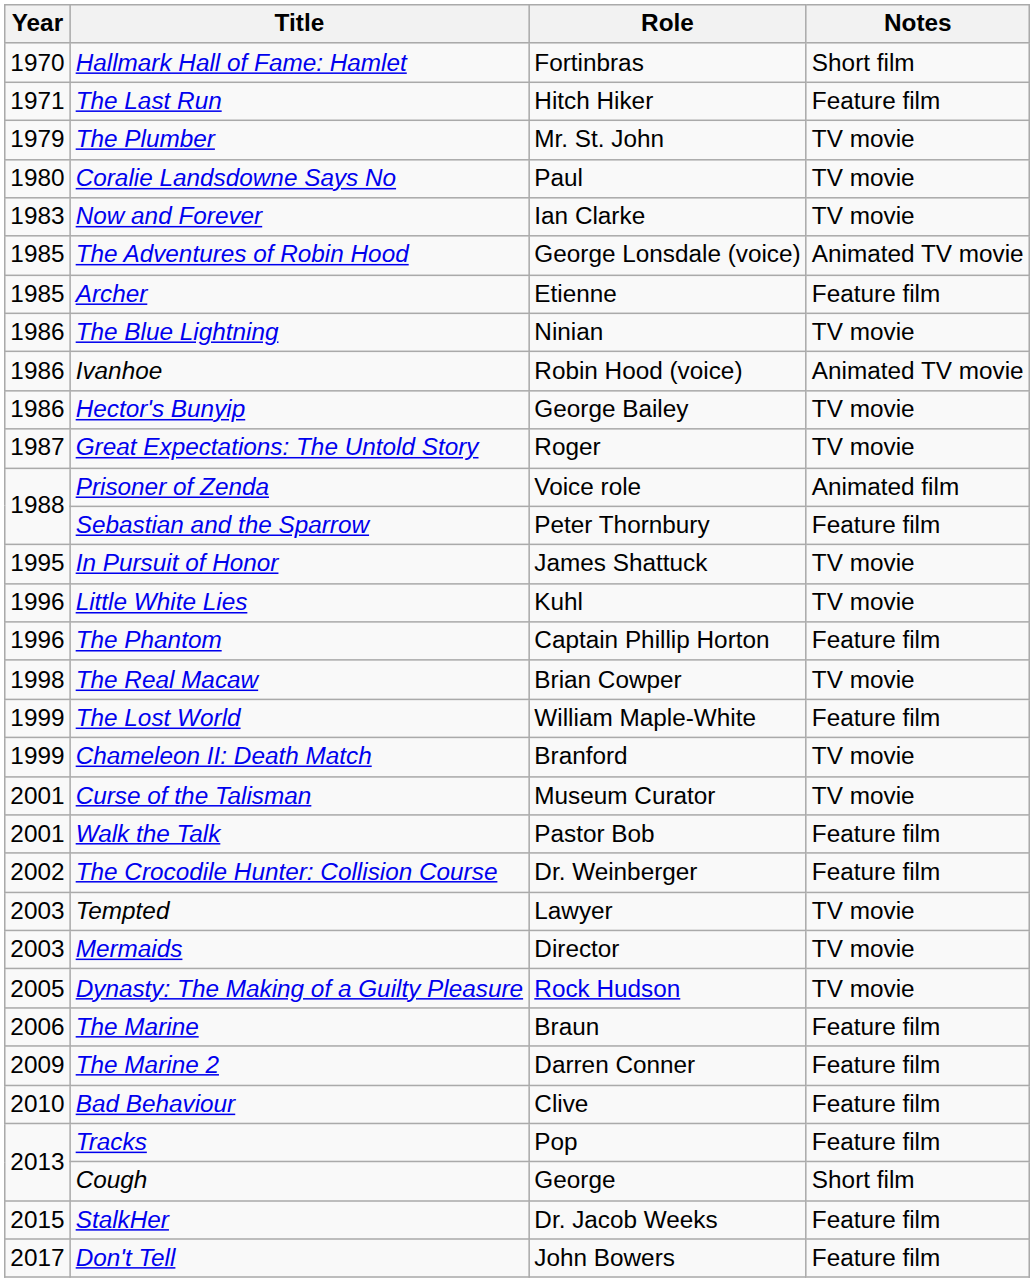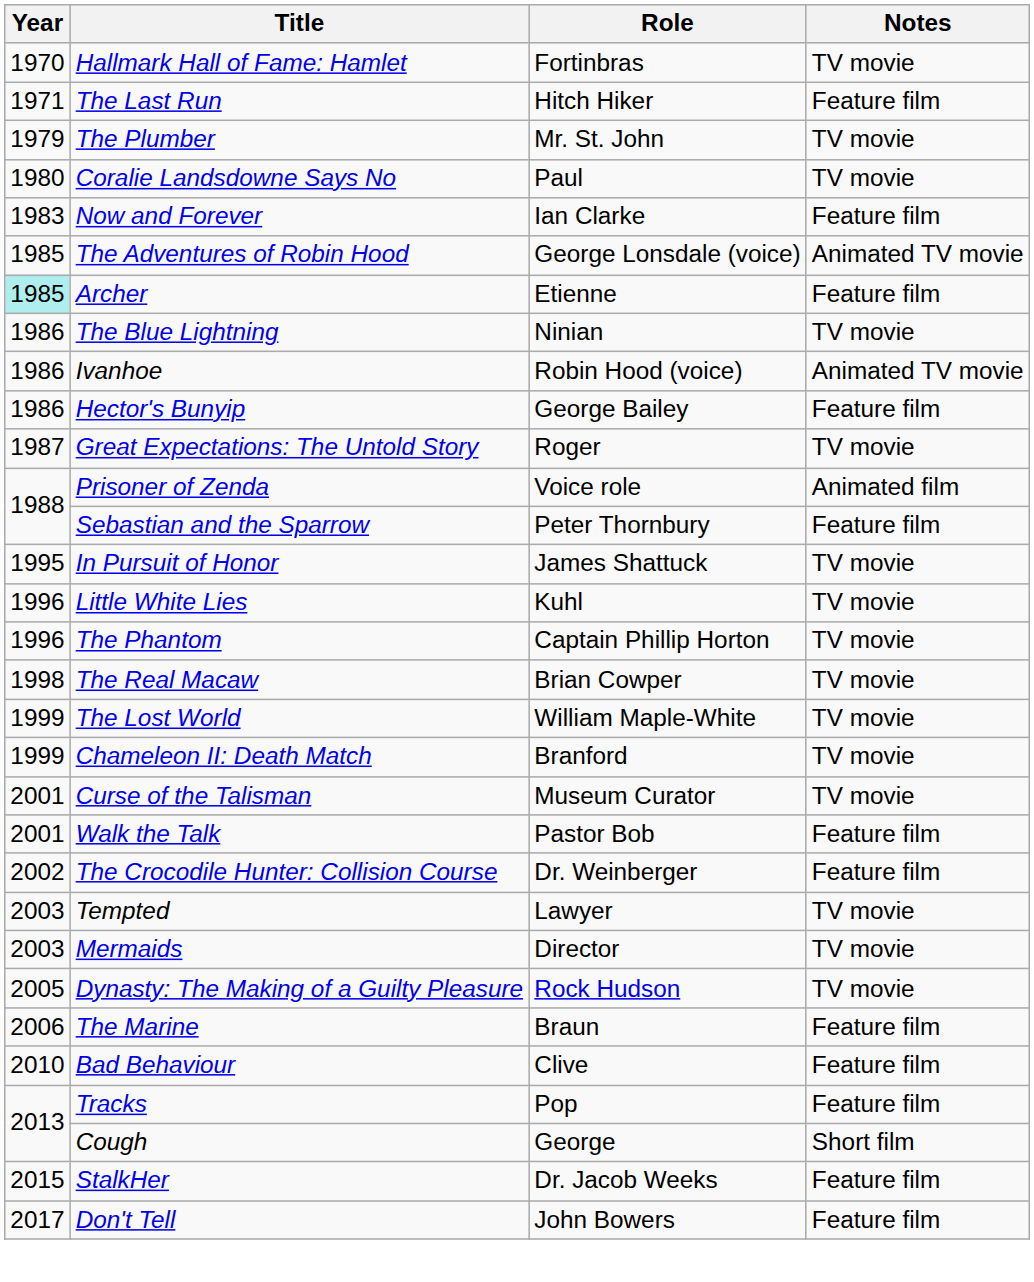Hallmark Hall of Fame: Hamlet | Notes: Short film -> TV movie
Now and Forever | Notes: TV movie -> Feature film
Archer | Year: no background -> paleturquoise background
Hector's Bunyip | Notes: TV movie -> Feature film
The Phantom | Notes: Feature film -> TV movie
The Lost World | Notes: Feature film -> TV movie
- row: 2009 | The Marine 2 | Darren Conner | Feature film
